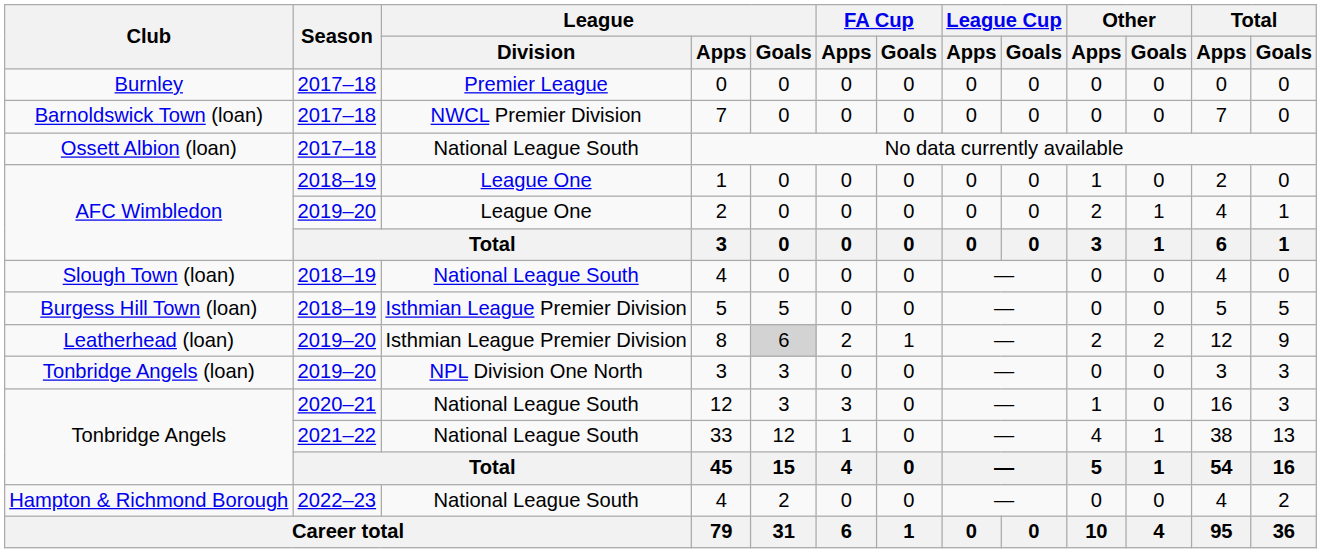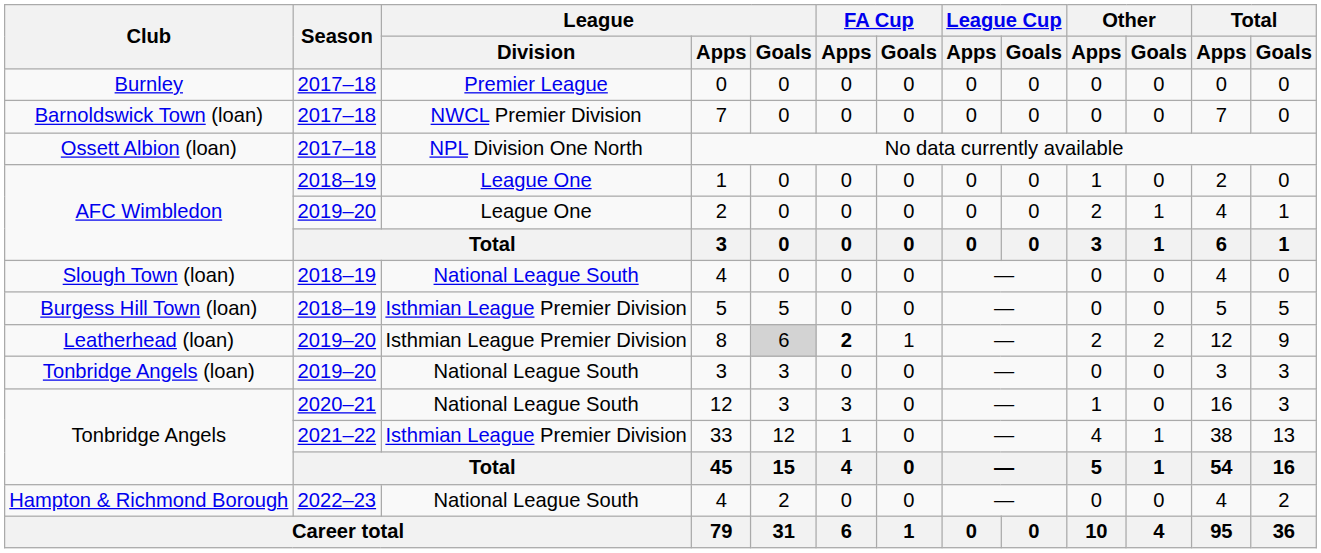No data currently available | League / Division: National League South -> NPL Division One North
8 | FA Cup / Apps: normal -> bold
Tonbridge Angels (loan) / 3 | League / Division: NPL Division One North -> National League South
33 | League / Division: National League South -> Isthmian League Premier Division
